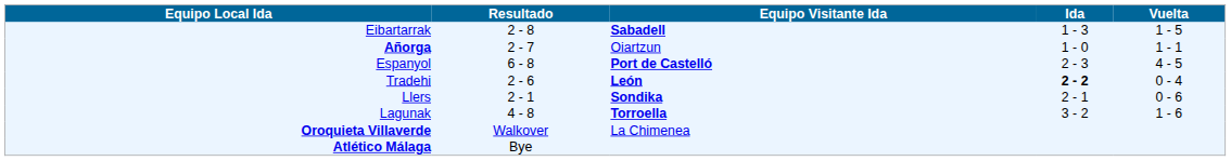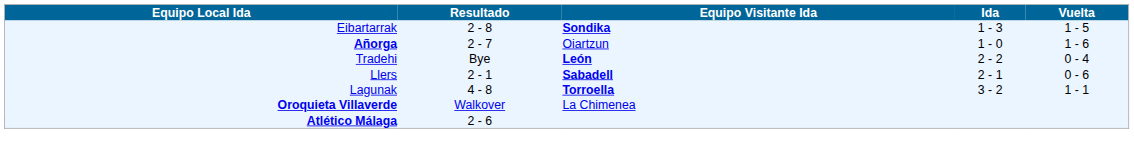Eibartarrak | Equipo Visitante Ida: Sabadell -> Sondika
Añorga | Vuelta: 1 - 1 -> 1 - 6
- row: Espanyol | 6 - 8 | Port de Castelló | 2 - 3 | 4 - 5
Tradehi | Resultado: 2 - 6 -> Bye
Tradehi | Ida: bold -> normal
Llers | Equipo Visitante Ida: Sondika -> Sabadell
Lagunak | Vuelta: 1 - 6 -> 1 - 1
Atlético Málaga | Resultado: Bye -> 2 - 6
